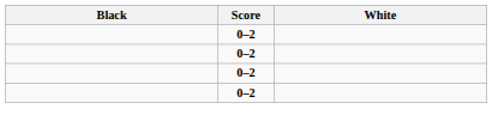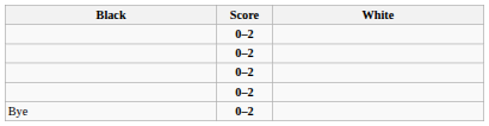+ row: Bye | 0–2
